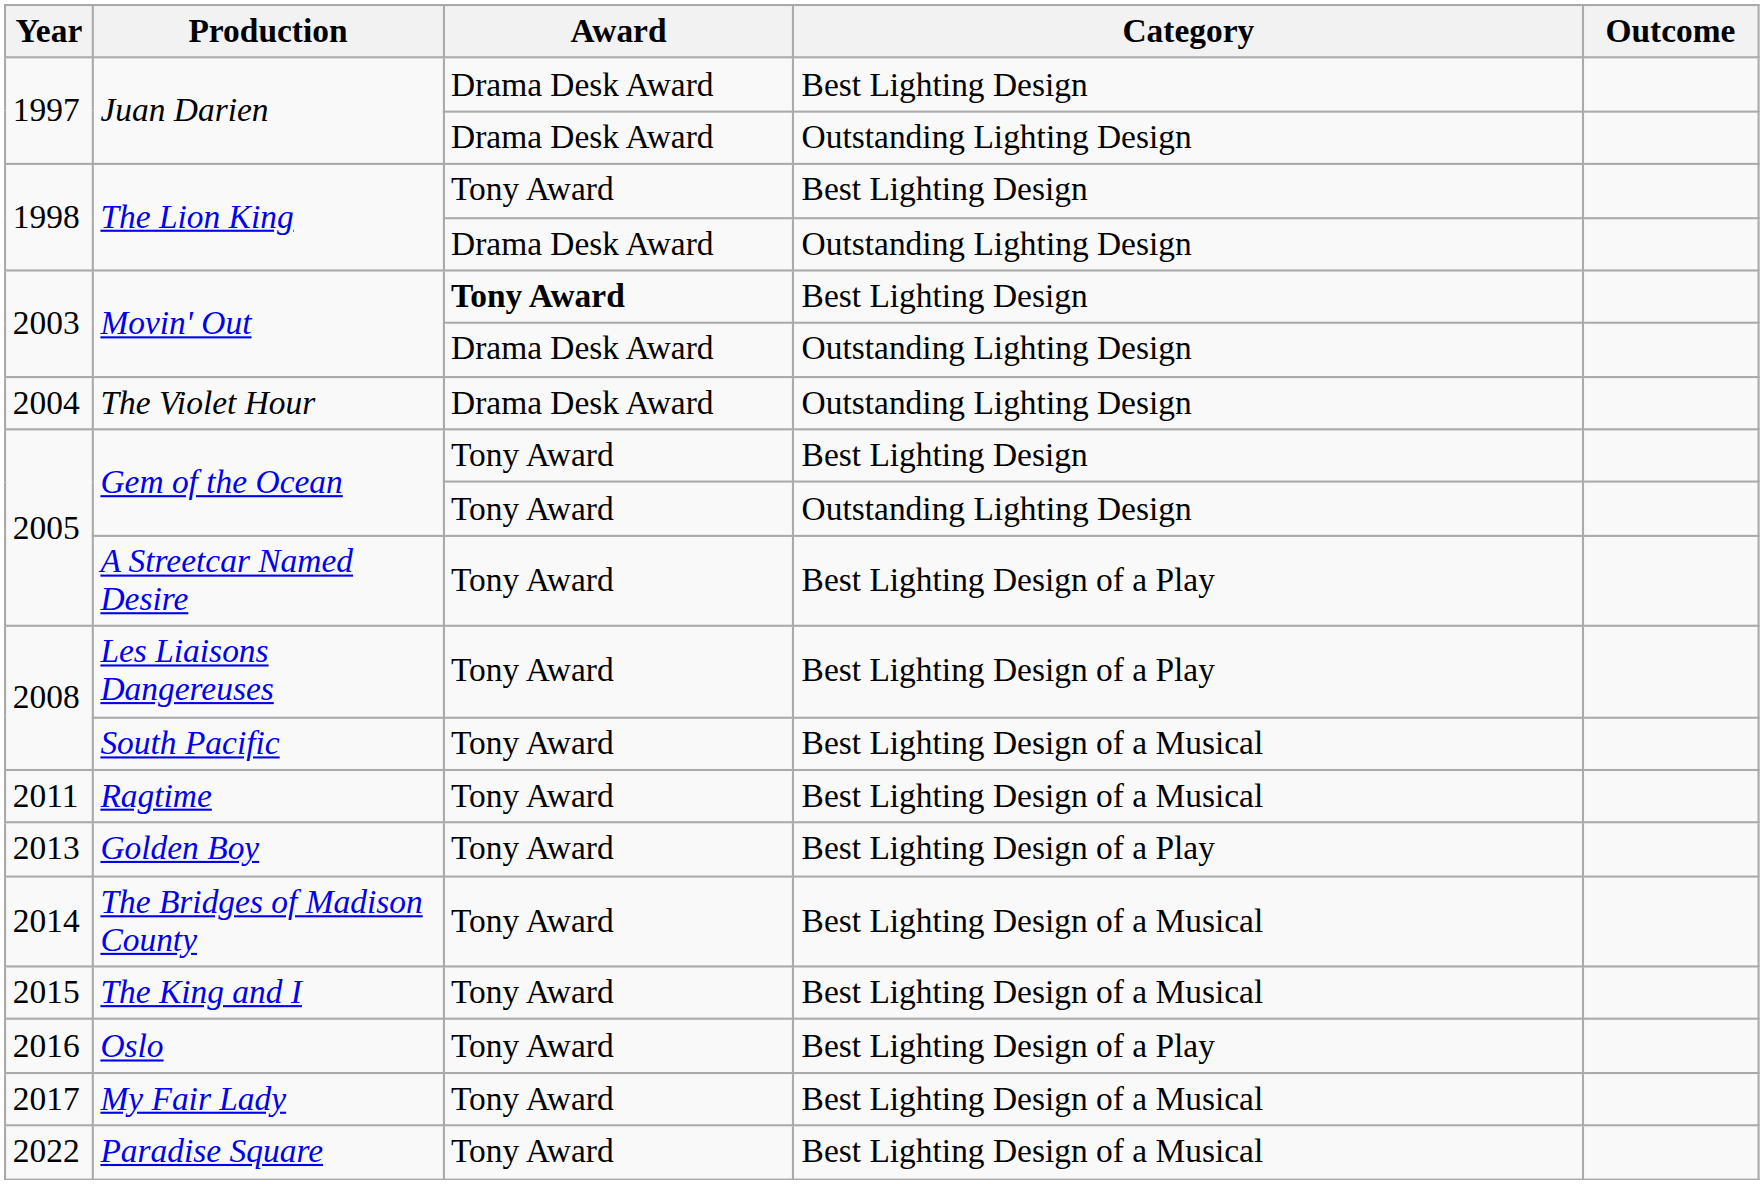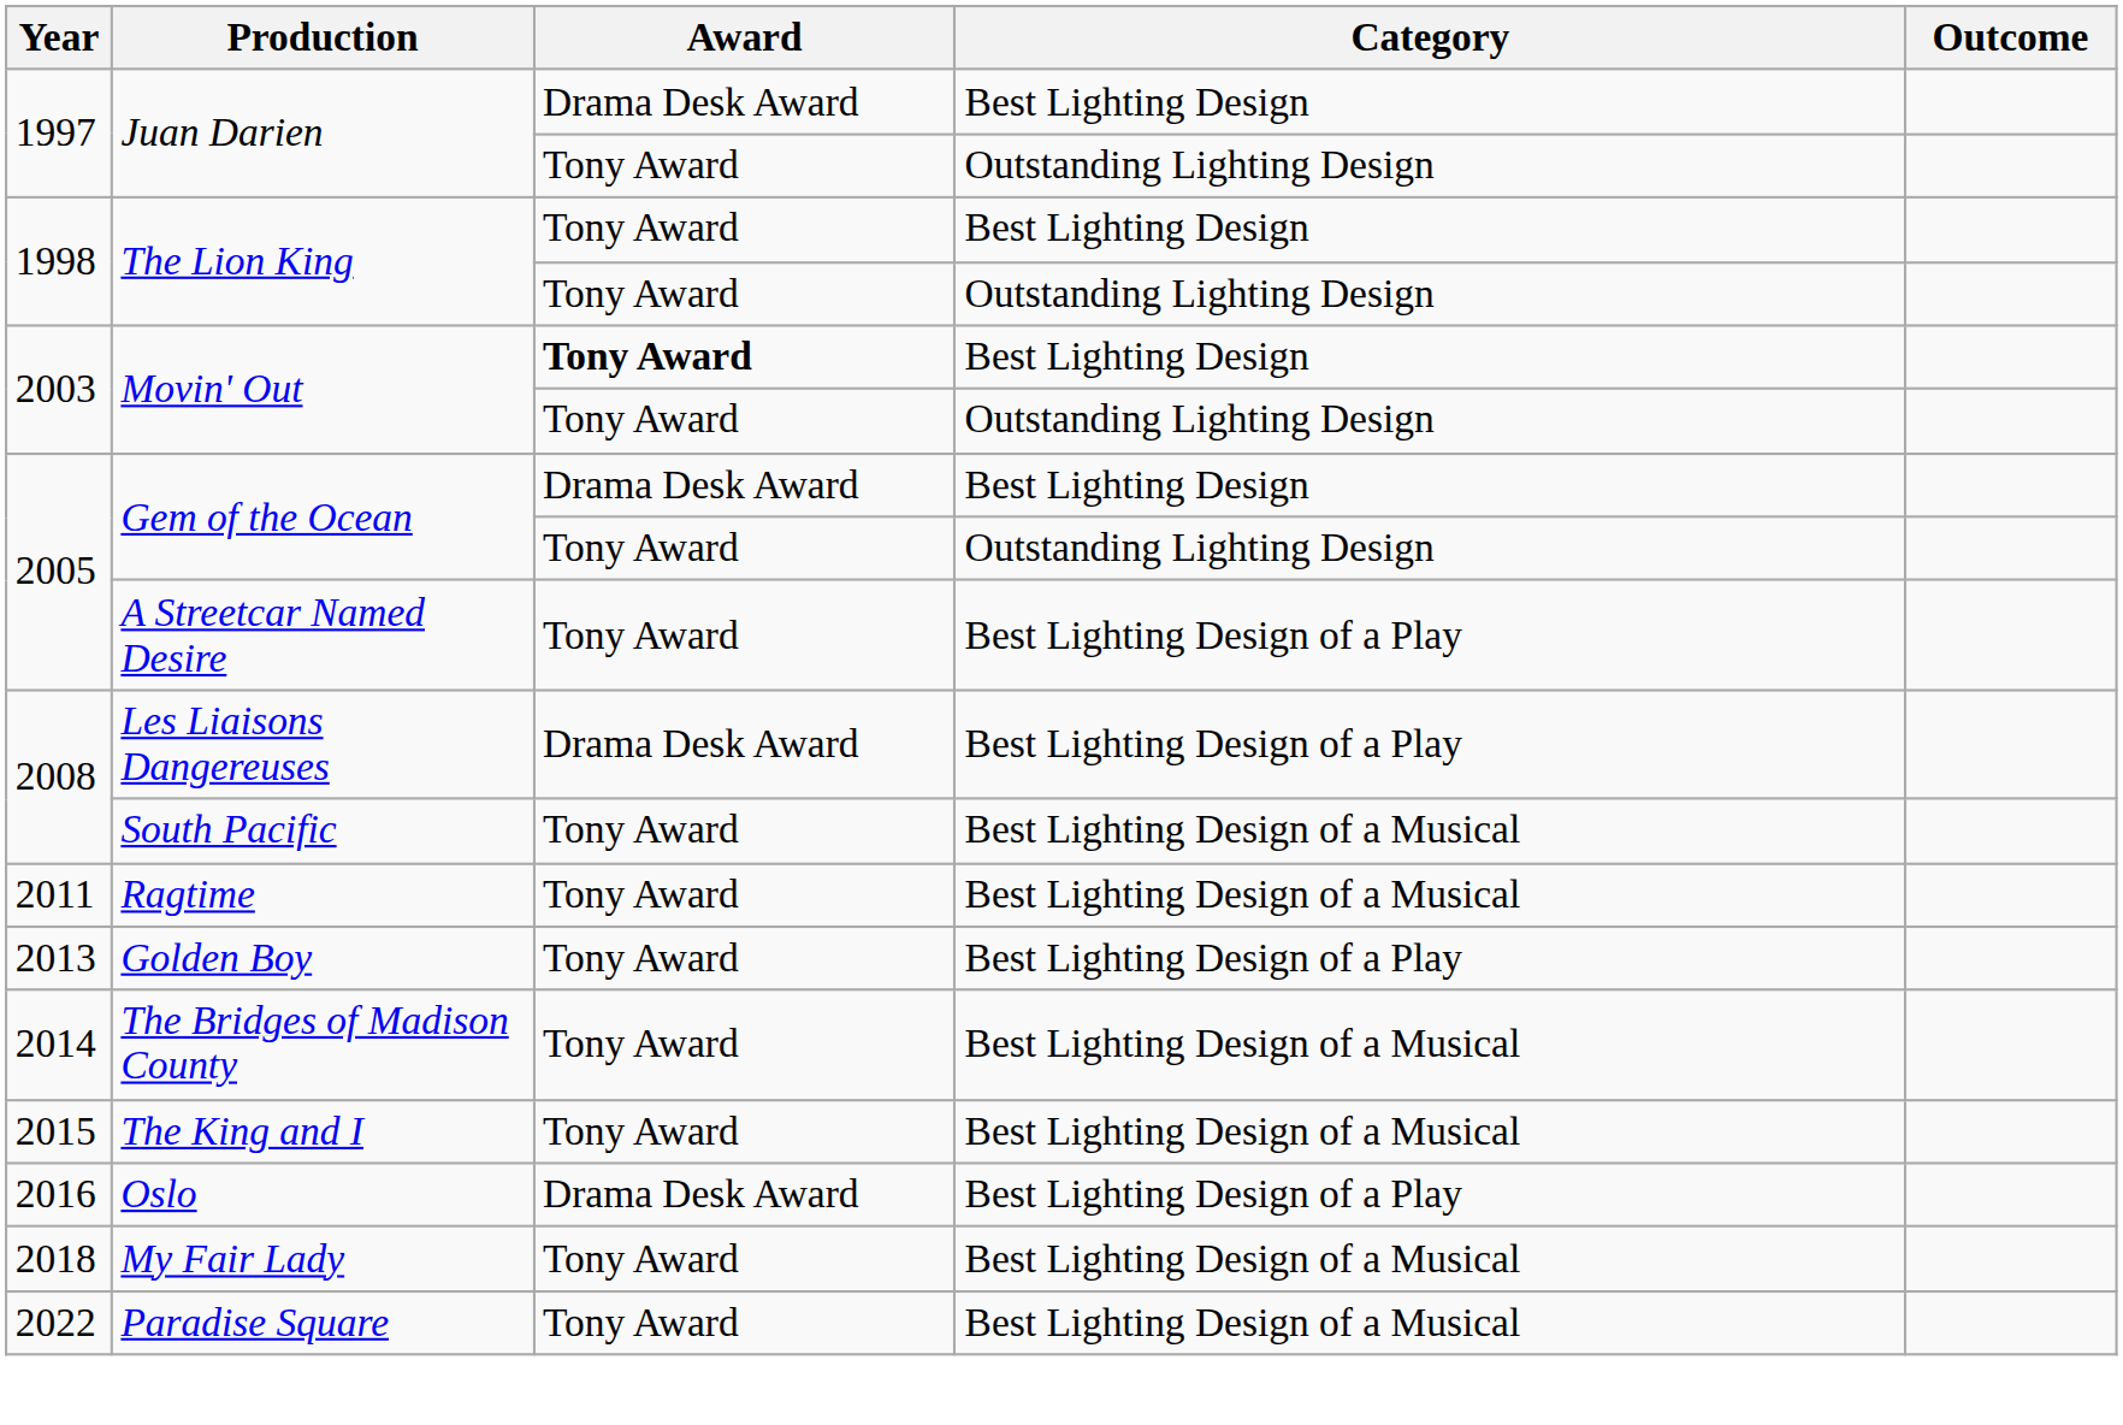Juan Darien / Outstanding Lighting Design | Award: Drama Desk Award -> Tony Award
The Lion King / Outstanding Lighting Design | Award: Drama Desk Award -> Tony Award
Movin' Out / Outstanding Lighting Design | Award: Drama Desk Award -> Tony Award
- row: 2004 | The Violet Hour | Drama Desk Award | Outstanding Lighting Design
Gem of the Ocean / Best Lighting Design | Award: Tony Award -> Drama Desk Award
Les Liaisons Dangereuses | Award: Tony Award -> Drama Desk Award
Oslo | Award: Tony Award -> Drama Desk Award
My Fair Lady | Year: 2017 -> 2018
